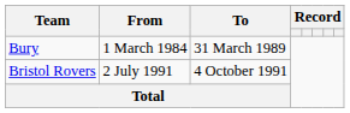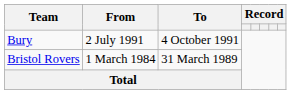Bury | From: 1 March 1984 -> 2 July 1991
Bury | To: 31 March 1989 -> 4 October 1991
Bristol Rovers | From: 2 July 1991 -> 1 March 1984
Bristol Rovers | To: 4 October 1991 -> 31 March 1989
